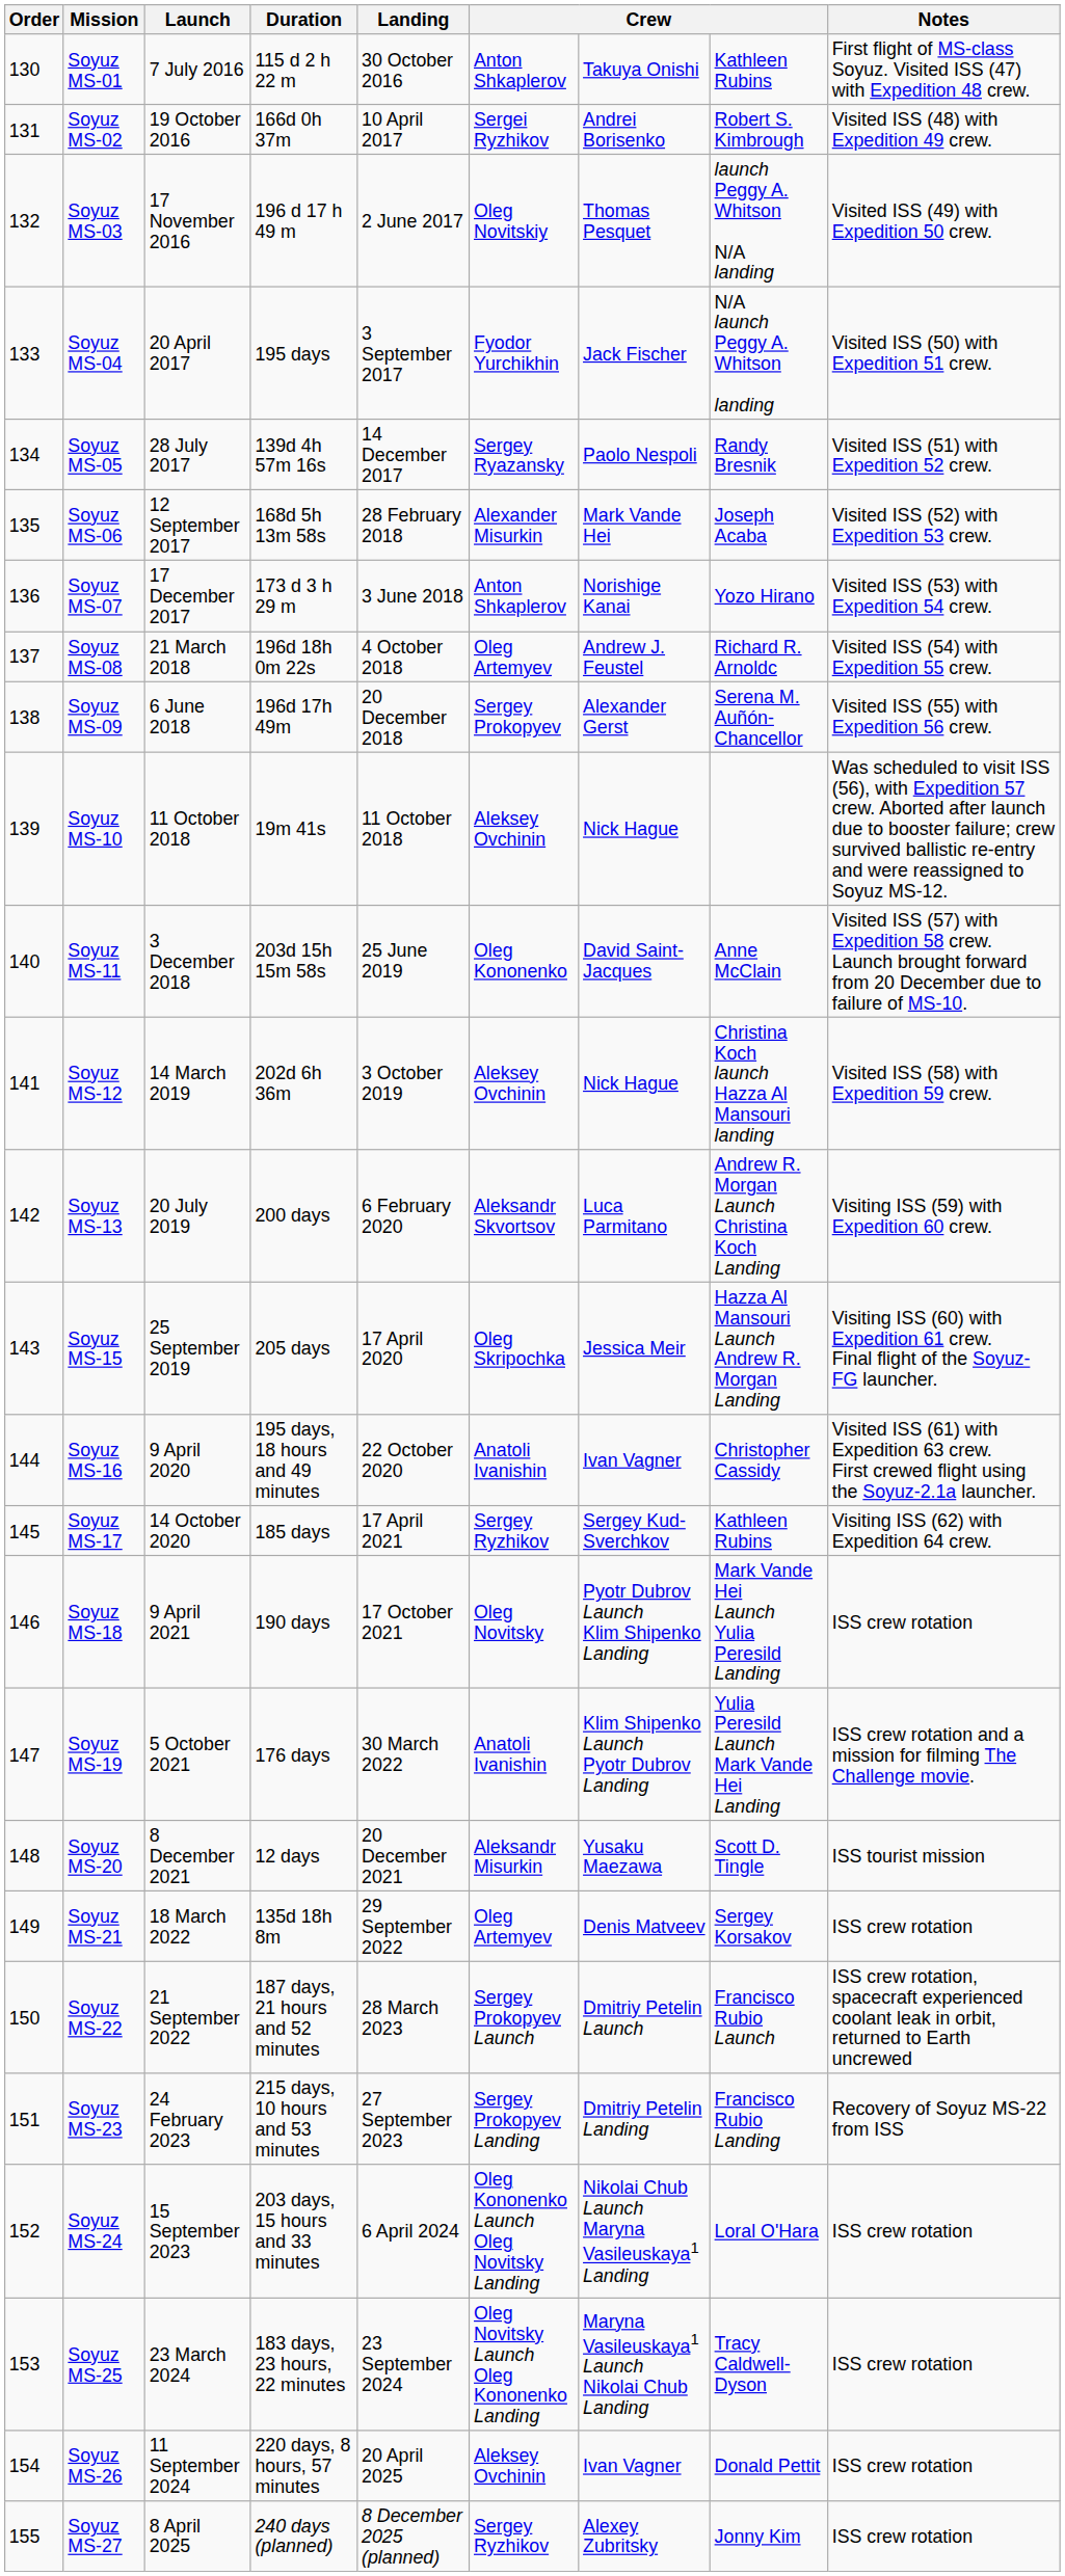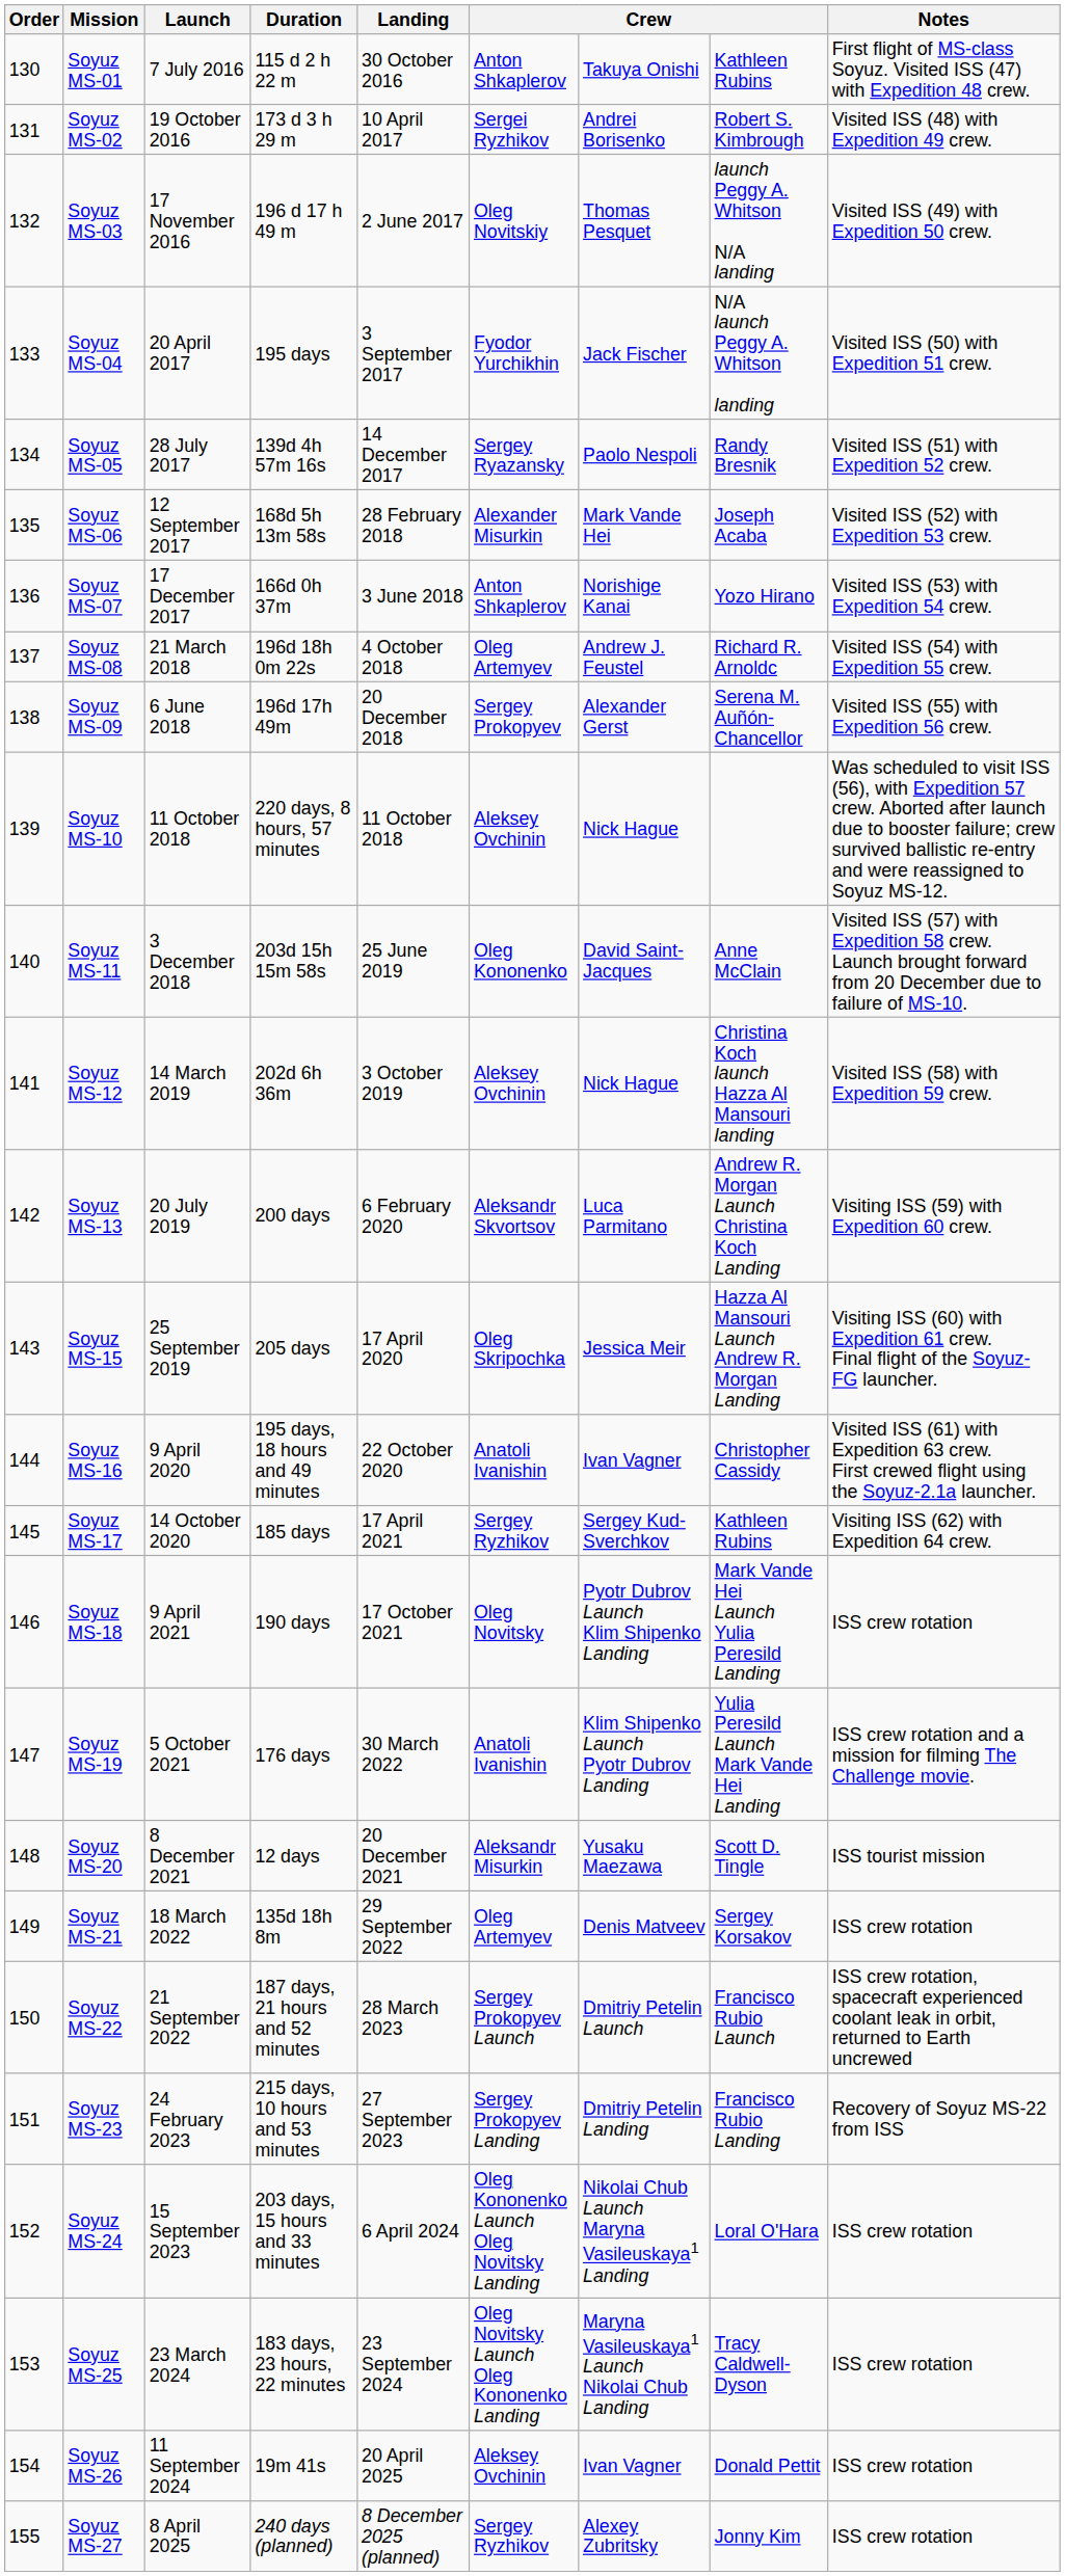Soyuz MS-02 | Duration: 166d 0h 37m -> 173 d 3 h 29 m
Soyuz MS-07 | Duration: 173 d 3 h 29 m -> 166d 0h 37m
Soyuz MS-10 | Duration: 19m 41s -> 220 days, 8 hours, 57 minutes
Soyuz MS-26 | Duration: 220 days, 8 hours, 57 minutes -> 19m 41s
